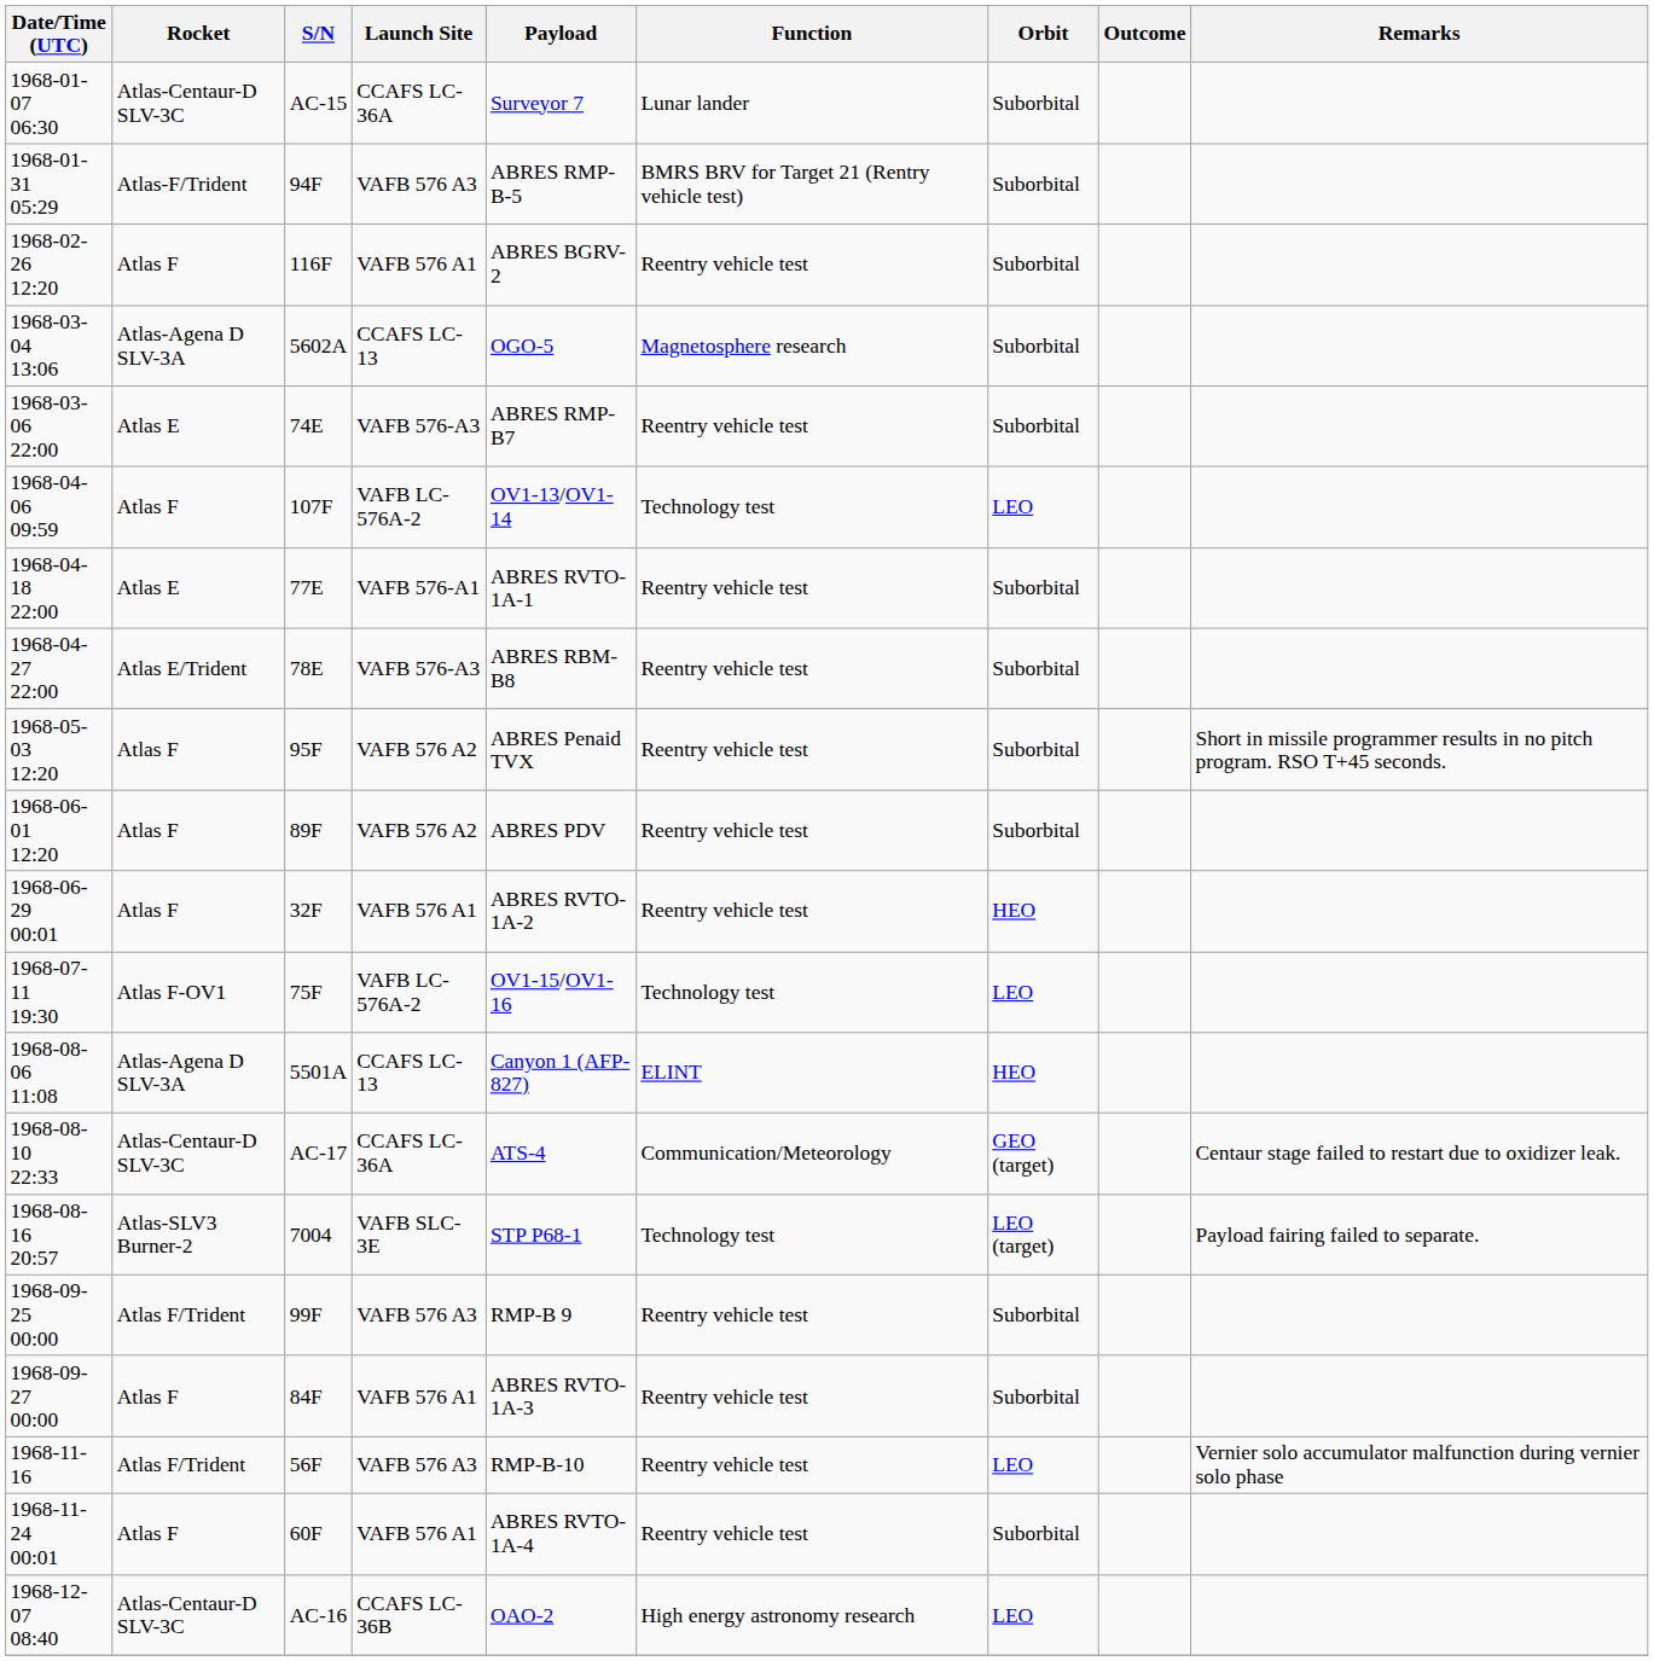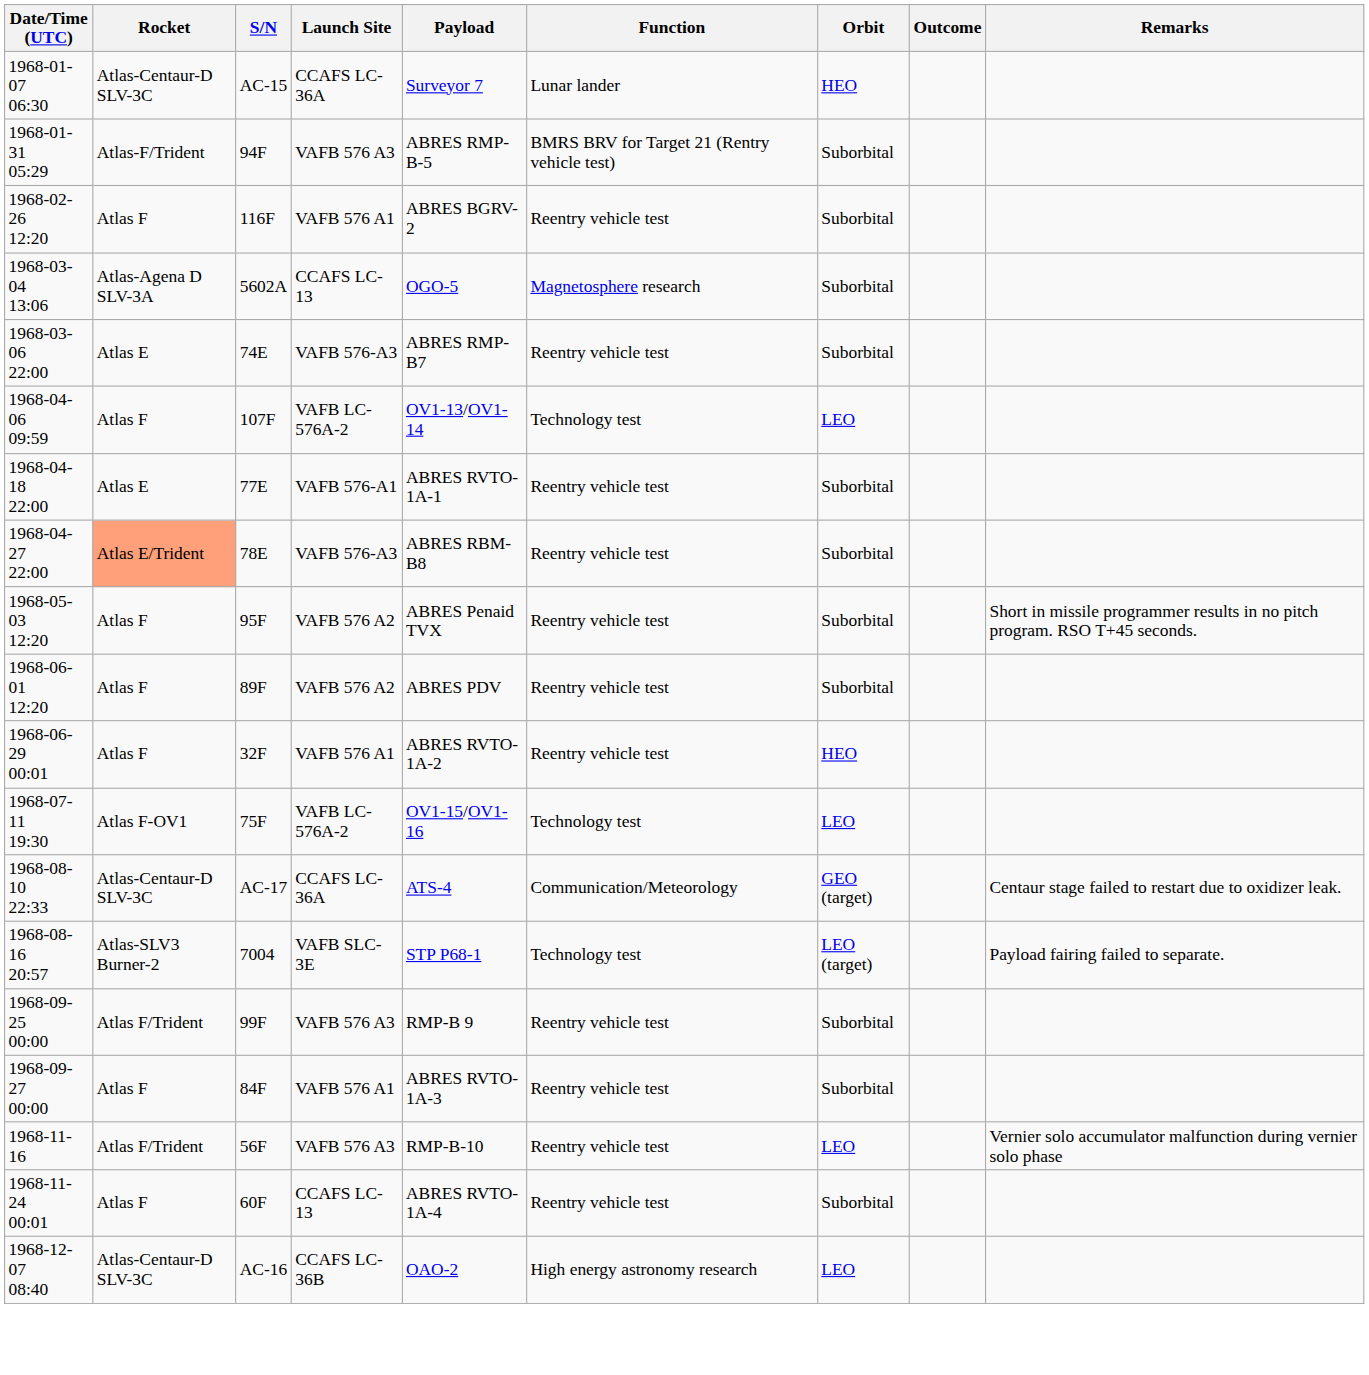1968-01-07 06:30 | Orbit: Suborbital -> HEO
1968-04-27 22:00 | Rocket: no background -> lightsalmon background
- row: 1968-08-06 11:08 | Atlas-Agena D SLV-3A | 5501A | CCAFS LC-13 | Canyon 1 (AFP-827) | ELINT | HEO
1968-11-24 00:01 | Launch Site: VAFB 576 A1 -> CCAFS LC-13
